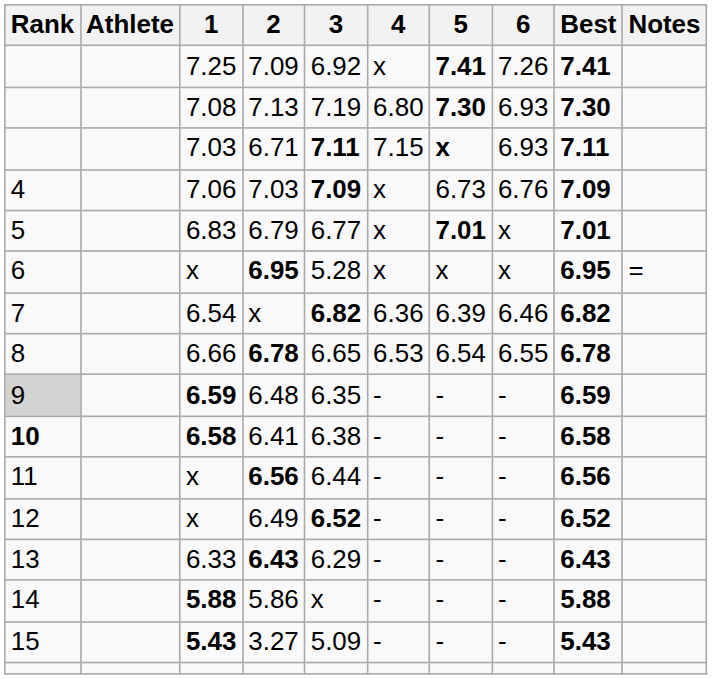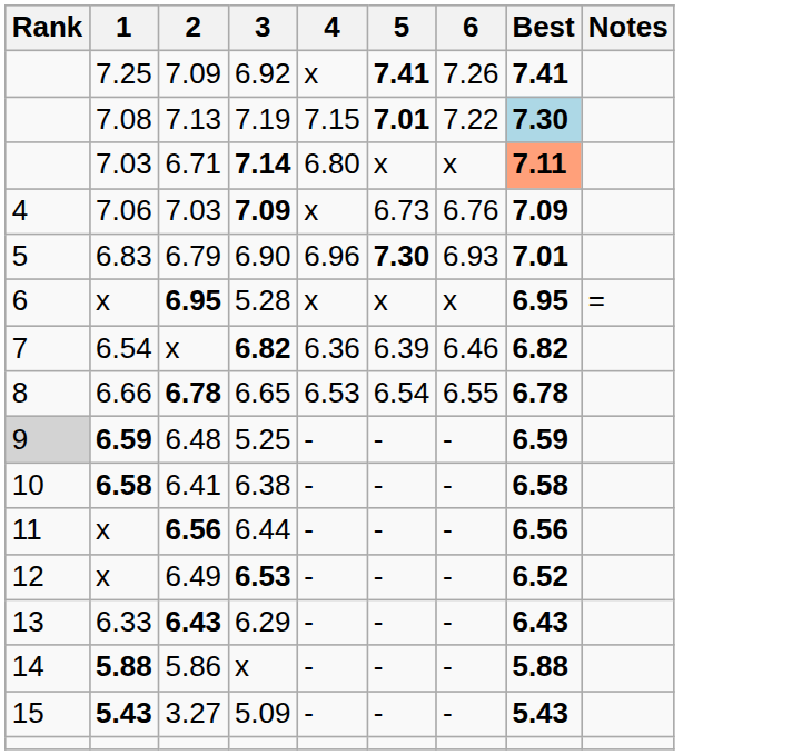- column: Athlete
7.13 | 4: 6.80 -> 7.15
7.13 | 5: 7.30 -> 7.01
7.13 | 6: 6.93 -> 7.22
7.13 | Best: no background -> lightblue background
6.71 | 3: 7.11 -> 7.14
6.71 | 4: 7.15 -> 6.80
6.71 | 5: bold -> normal
6.71 | 6: 6.93 -> x
6.71 | Best: no background -> lightsalmon background
6.79 | 3: 6.77 -> 6.90
6.79 | 4: x -> 6.96
6.79 | 5: 7.01 -> 7.30
6.79 | 6: x -> 6.93
6.48 | 3: 6.35 -> 5.25
6.41 | Rank: bold -> normal
6.49 | 3: 6.52 -> 6.53
